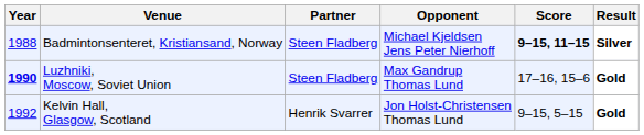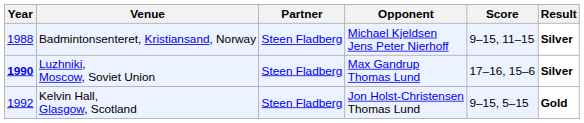Badmintonsenteret, Kristiansand, Norway | Score: bold -> normal
Luzhniki, Moscow, Soviet Union | Result: Gold -> Silver
Kelvin Hall, Glasgow, Scotland | Partner: Henrik Svarrer -> Steen Fladberg
